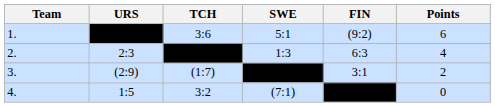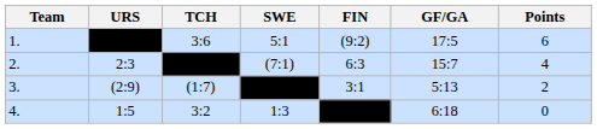+ column: GF/GA | 17:5 | 15:7 | 5:13 | 6:18
2. | SWE: 1:3 -> (7:1)
4. | SWE: (7:1) -> 1:3
